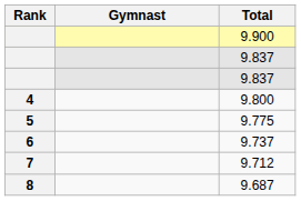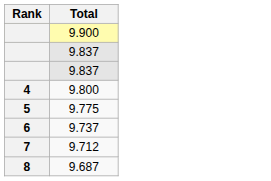- column: Gymnast
